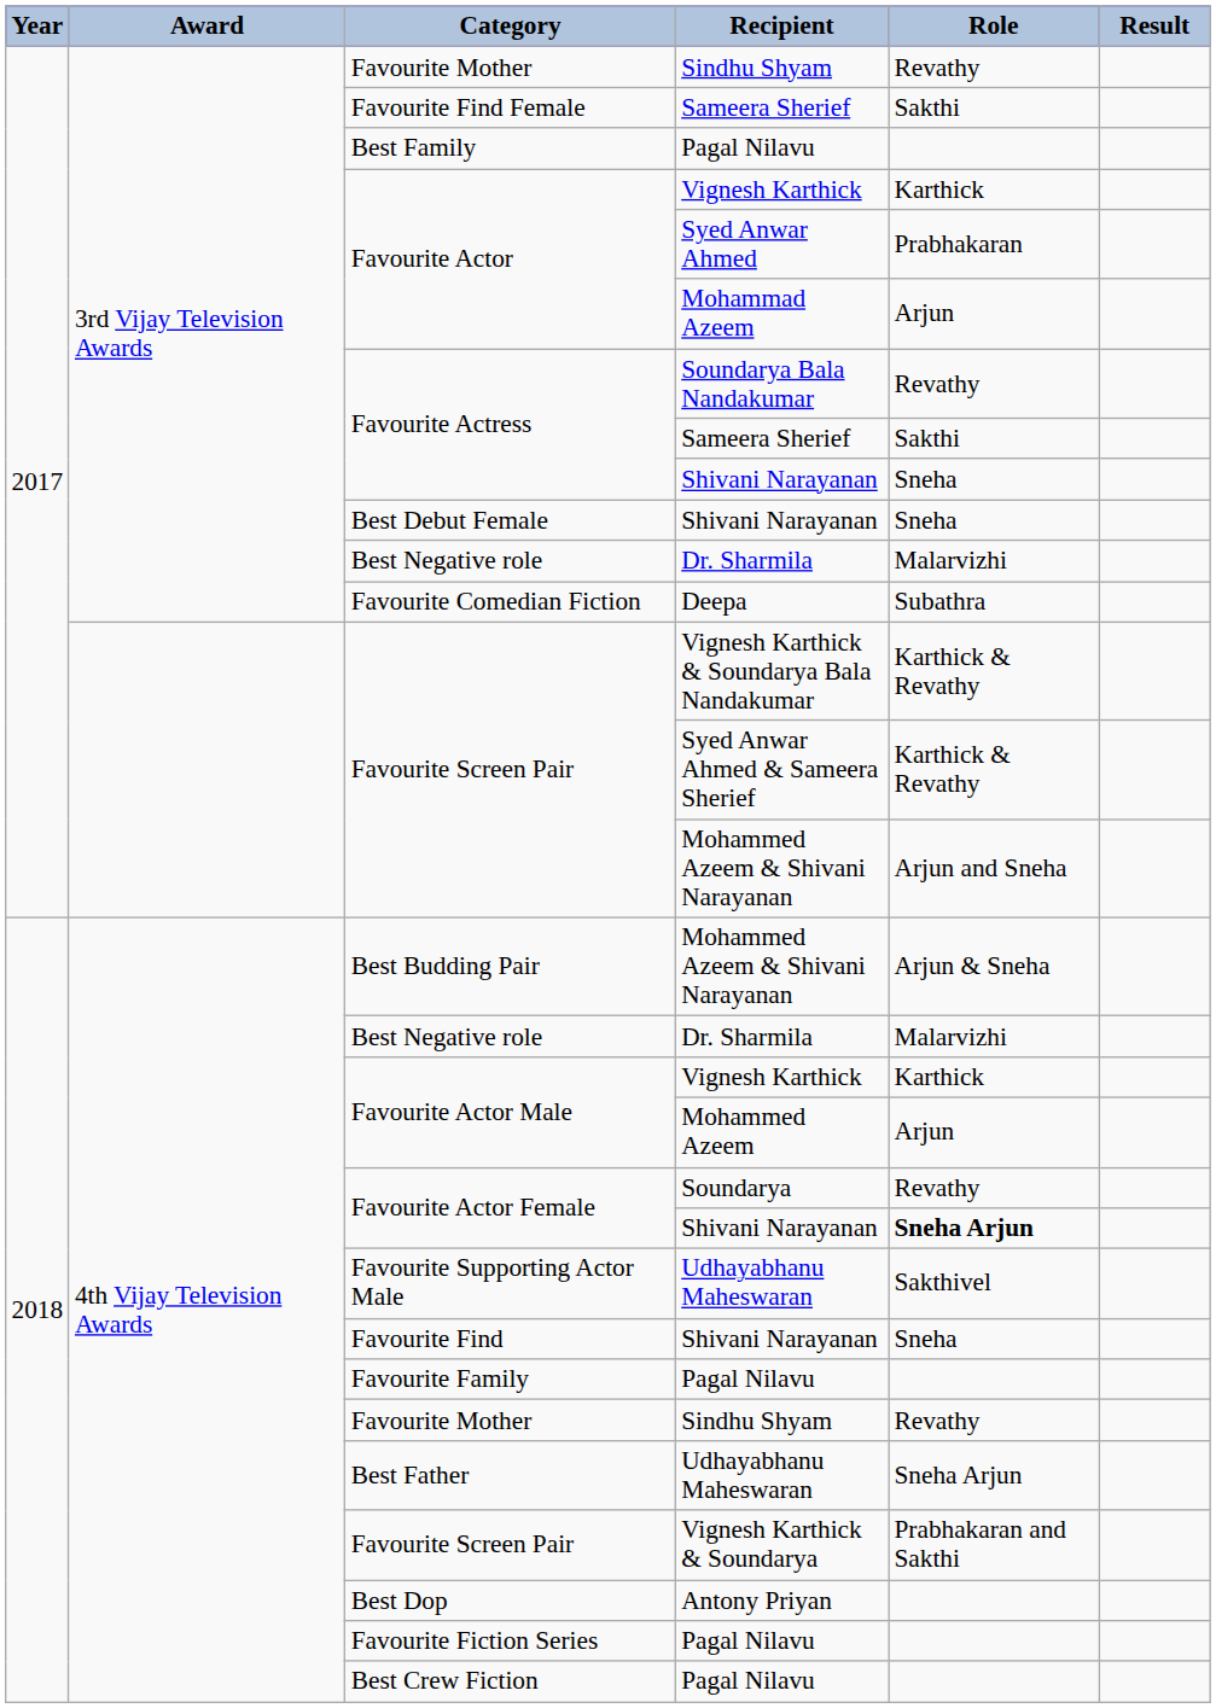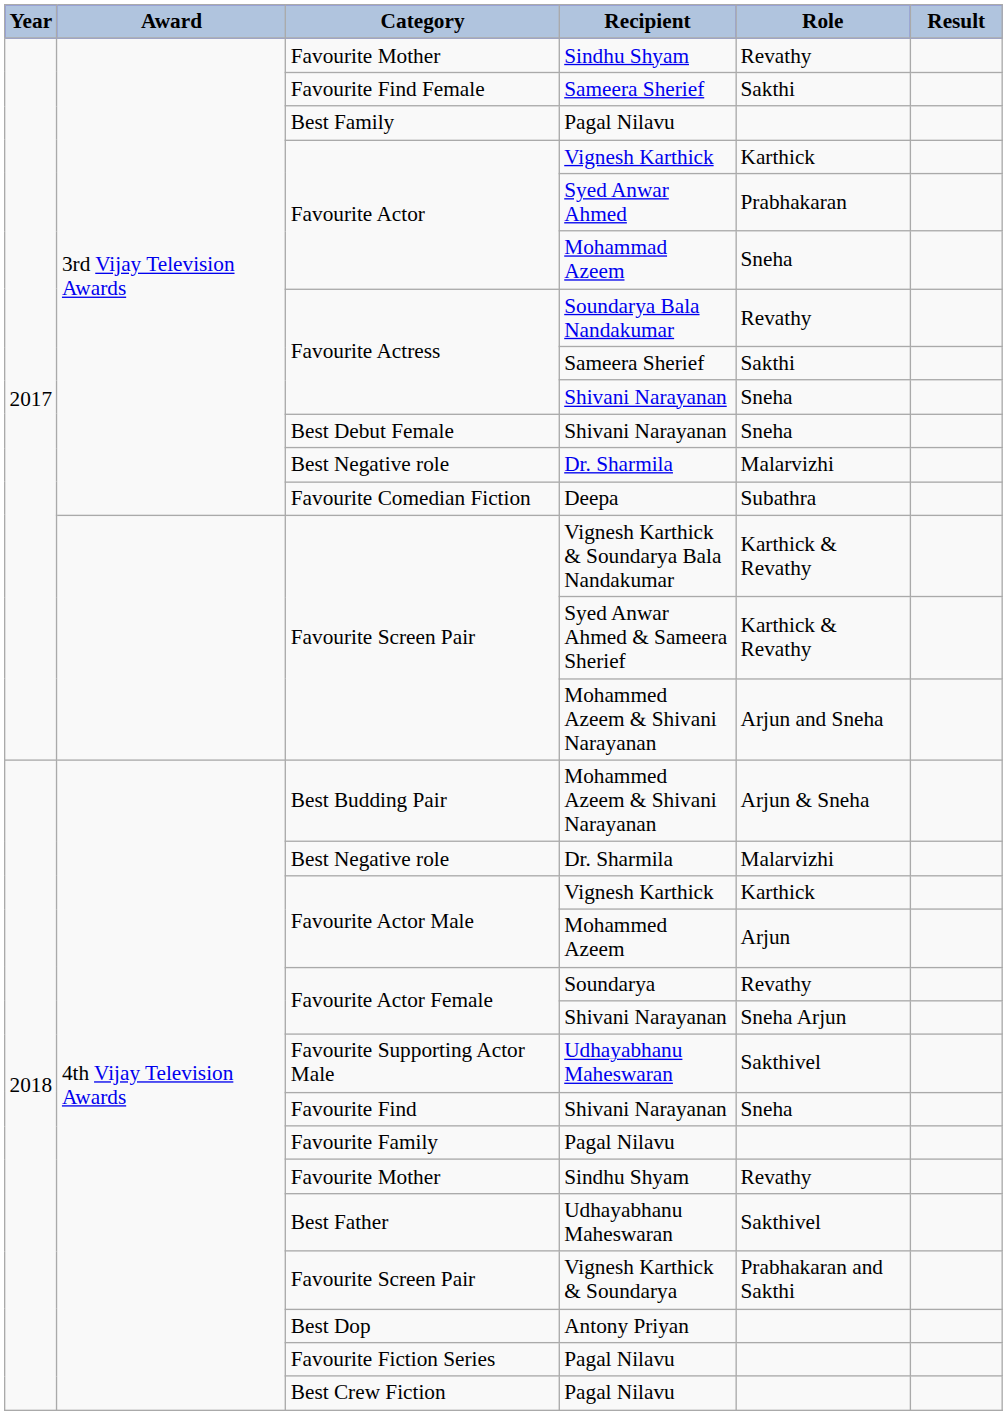Favourite Actor / Mohammad Azeem | Role: Arjun -> Sneha
Favourite Actor Female / Shivani Narayanan | Role: bold -> normal
Best Father | Role: Sneha Arjun -> Sakthivel
